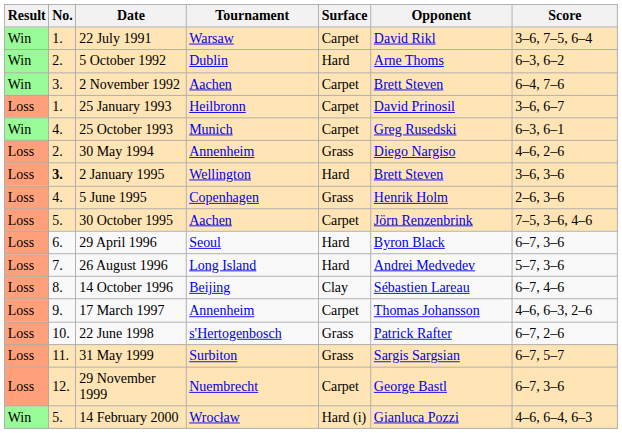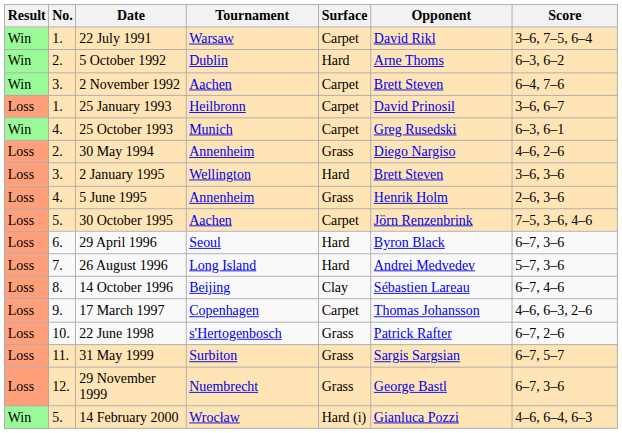2 January 1995 | No.: bold -> normal
5 June 1995 | Tournament: Copenhagen -> Annenheim
17 March 1997 | Tournament: Annenheim -> Copenhagen
29 November 1999 | Surface: Carpet -> Grass
